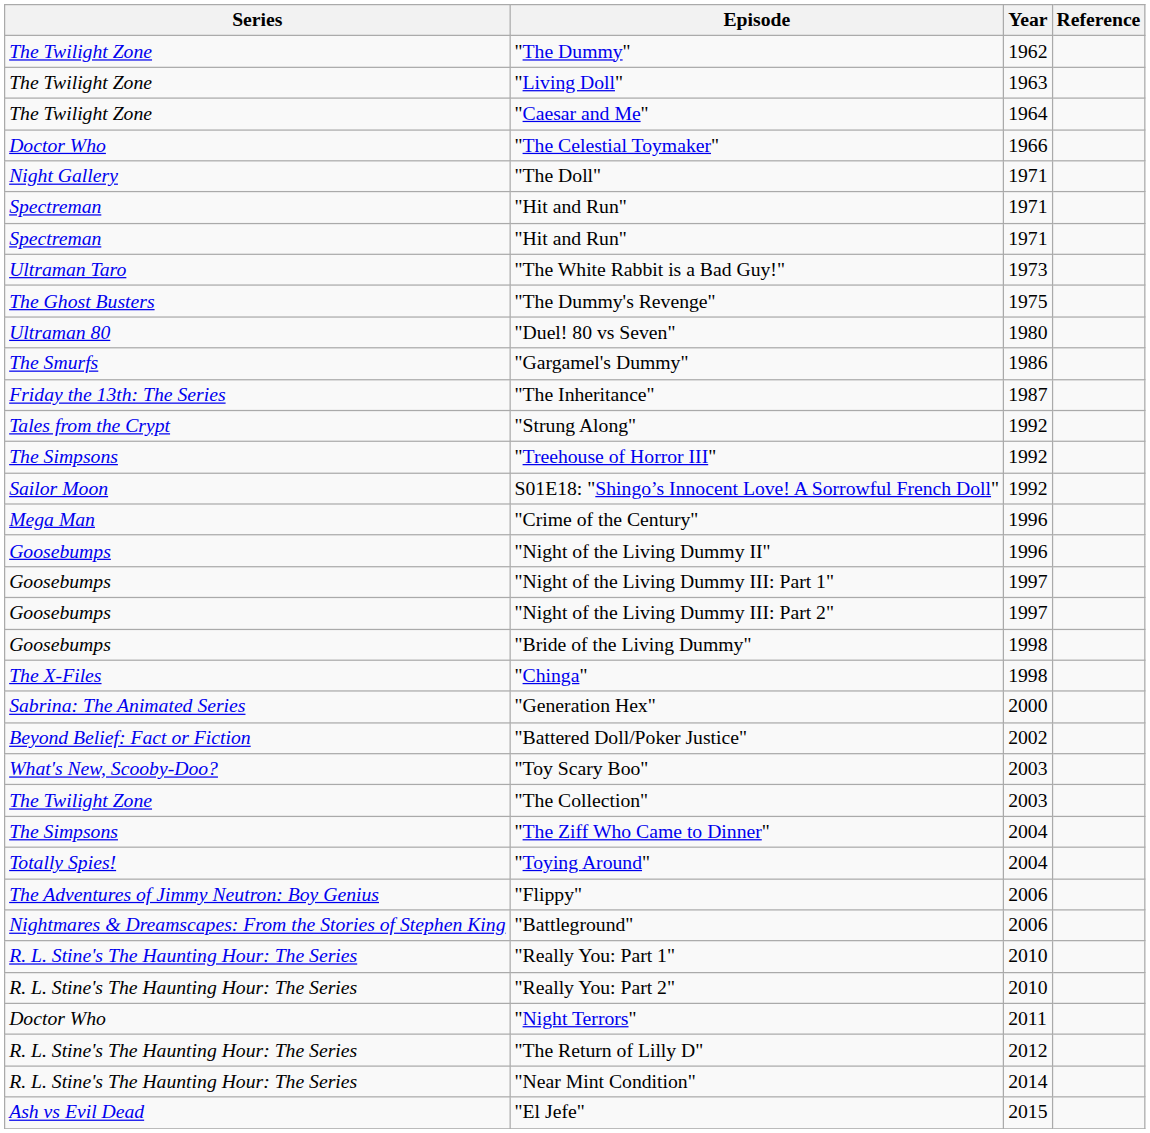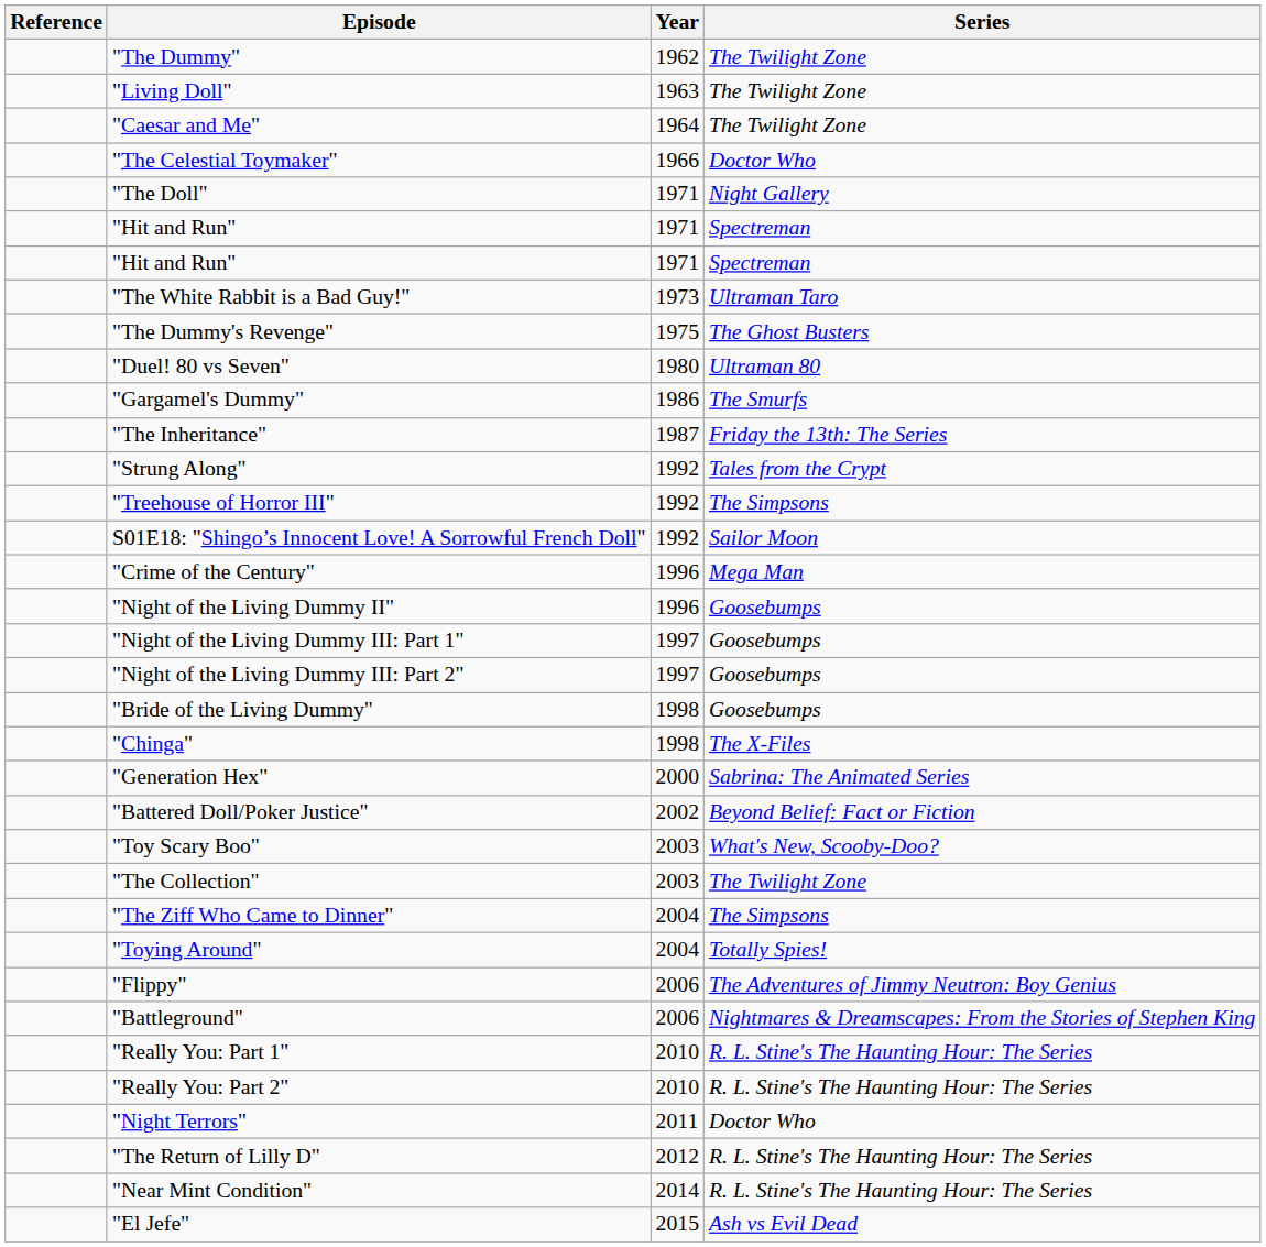columns swapped: Series <-> Reference
